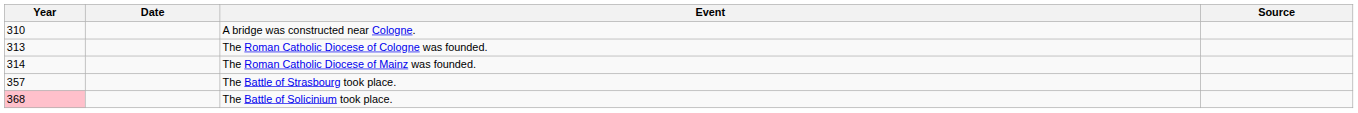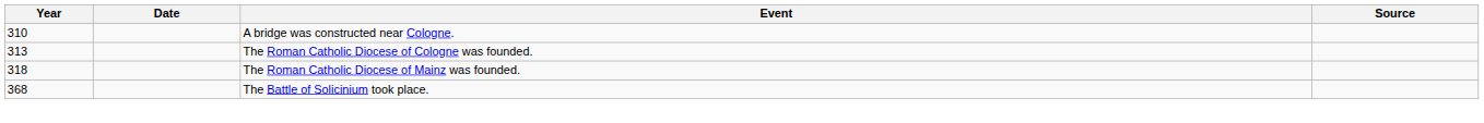The Roman Catholic Diocese of Mainz was founded. | Year: 314 -> 318
- row: 357 | The Battle of Strasbourg took place.
The Battle of Solicinium took place. | Year: pink background -> no background
